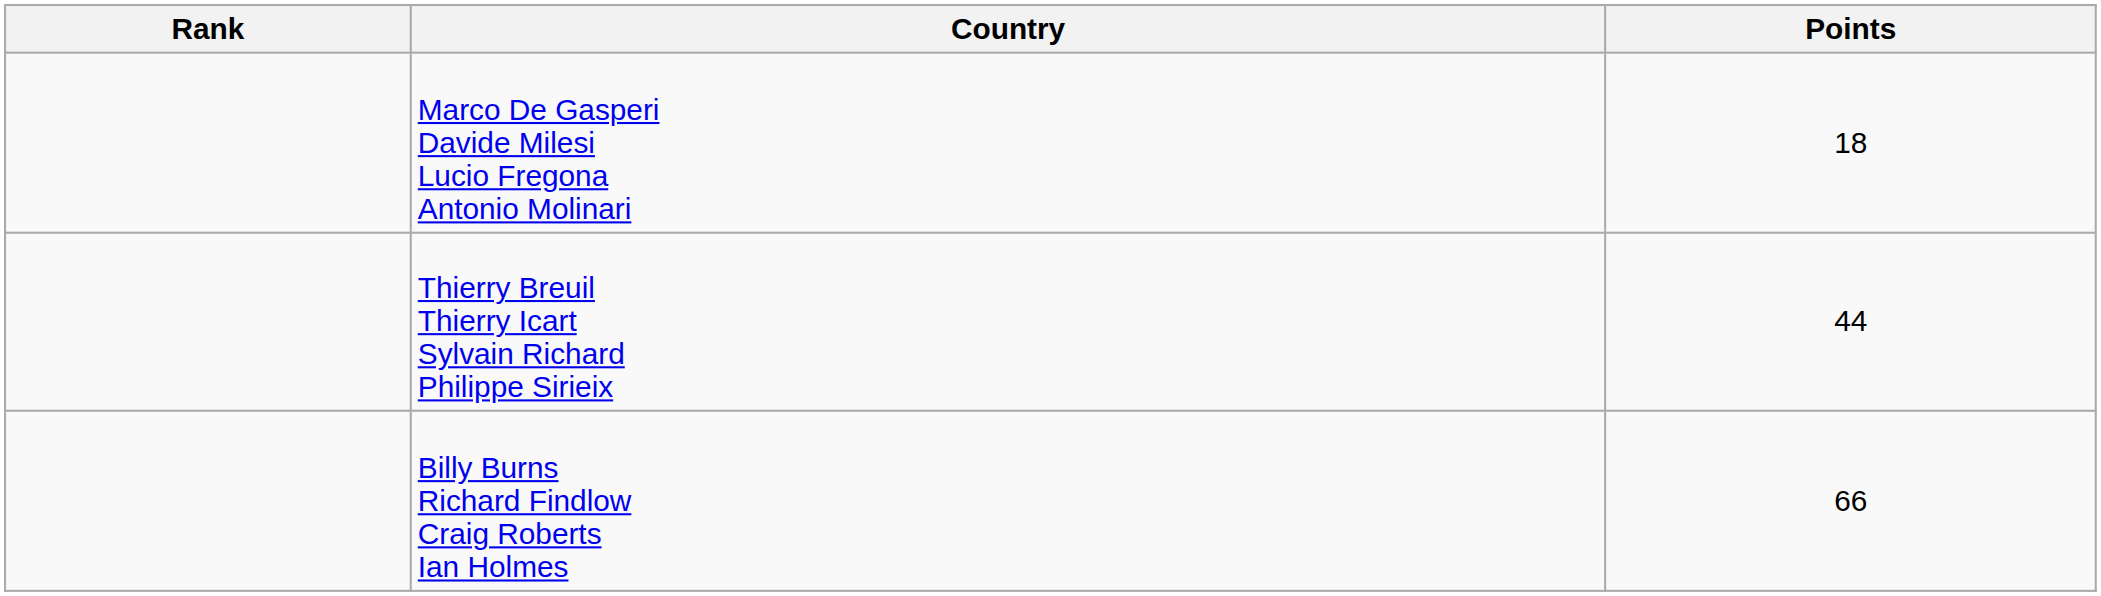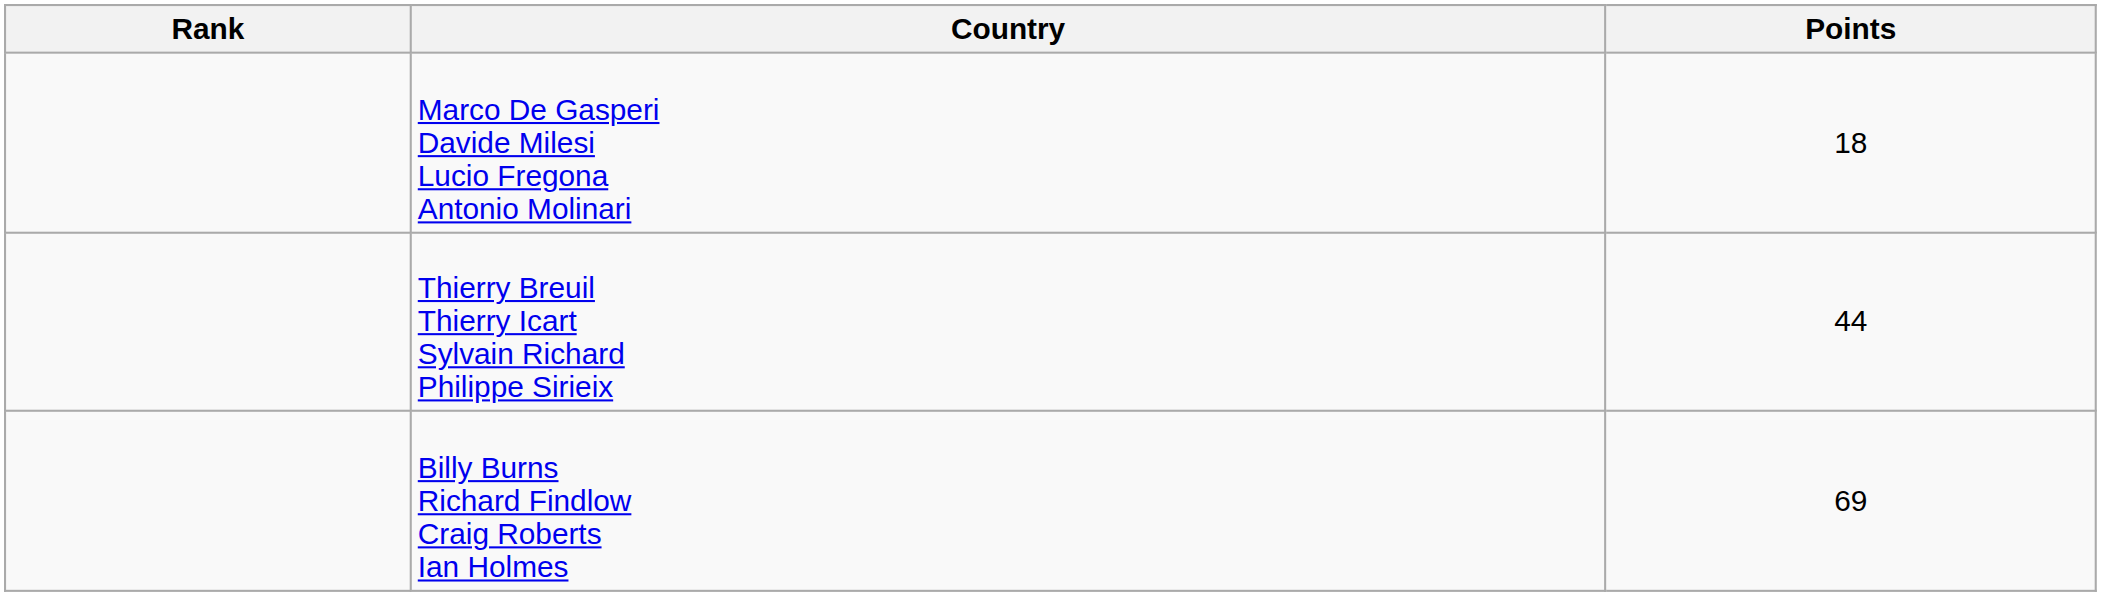Billy Burns Richard Findlow Craig Roberts Ian Holmes | Points: 66 -> 69
